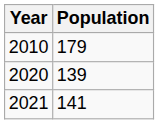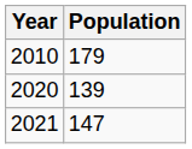2021 | Population: 141 -> 147
